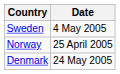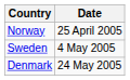rows swapped: Norway <-> Sweden
